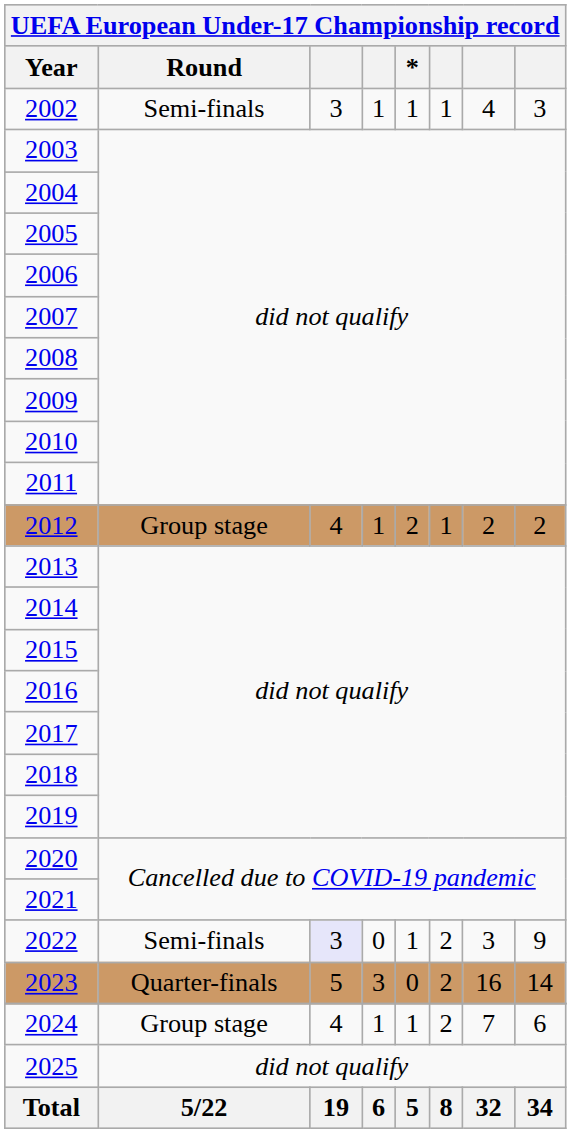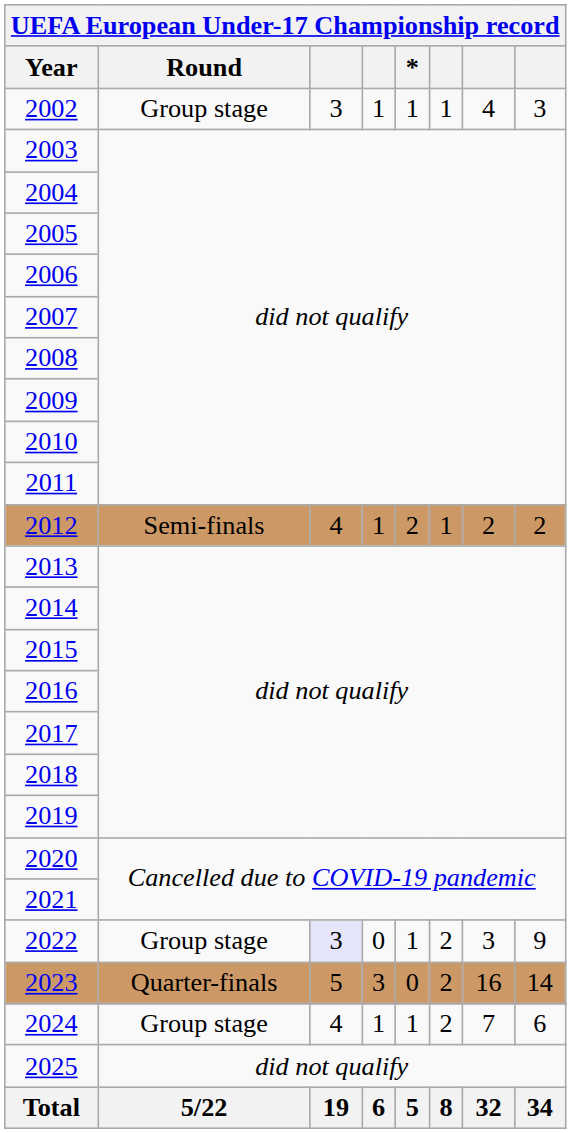2002 | UEFA European Under-17 Championship record / Round: Semi-finals -> Group stage
2012 | UEFA European Under-17 Championship record / Round: Group stage -> Semi-finals
2022 | UEFA European Under-17 Championship record / Round: Semi-finals -> Group stage
